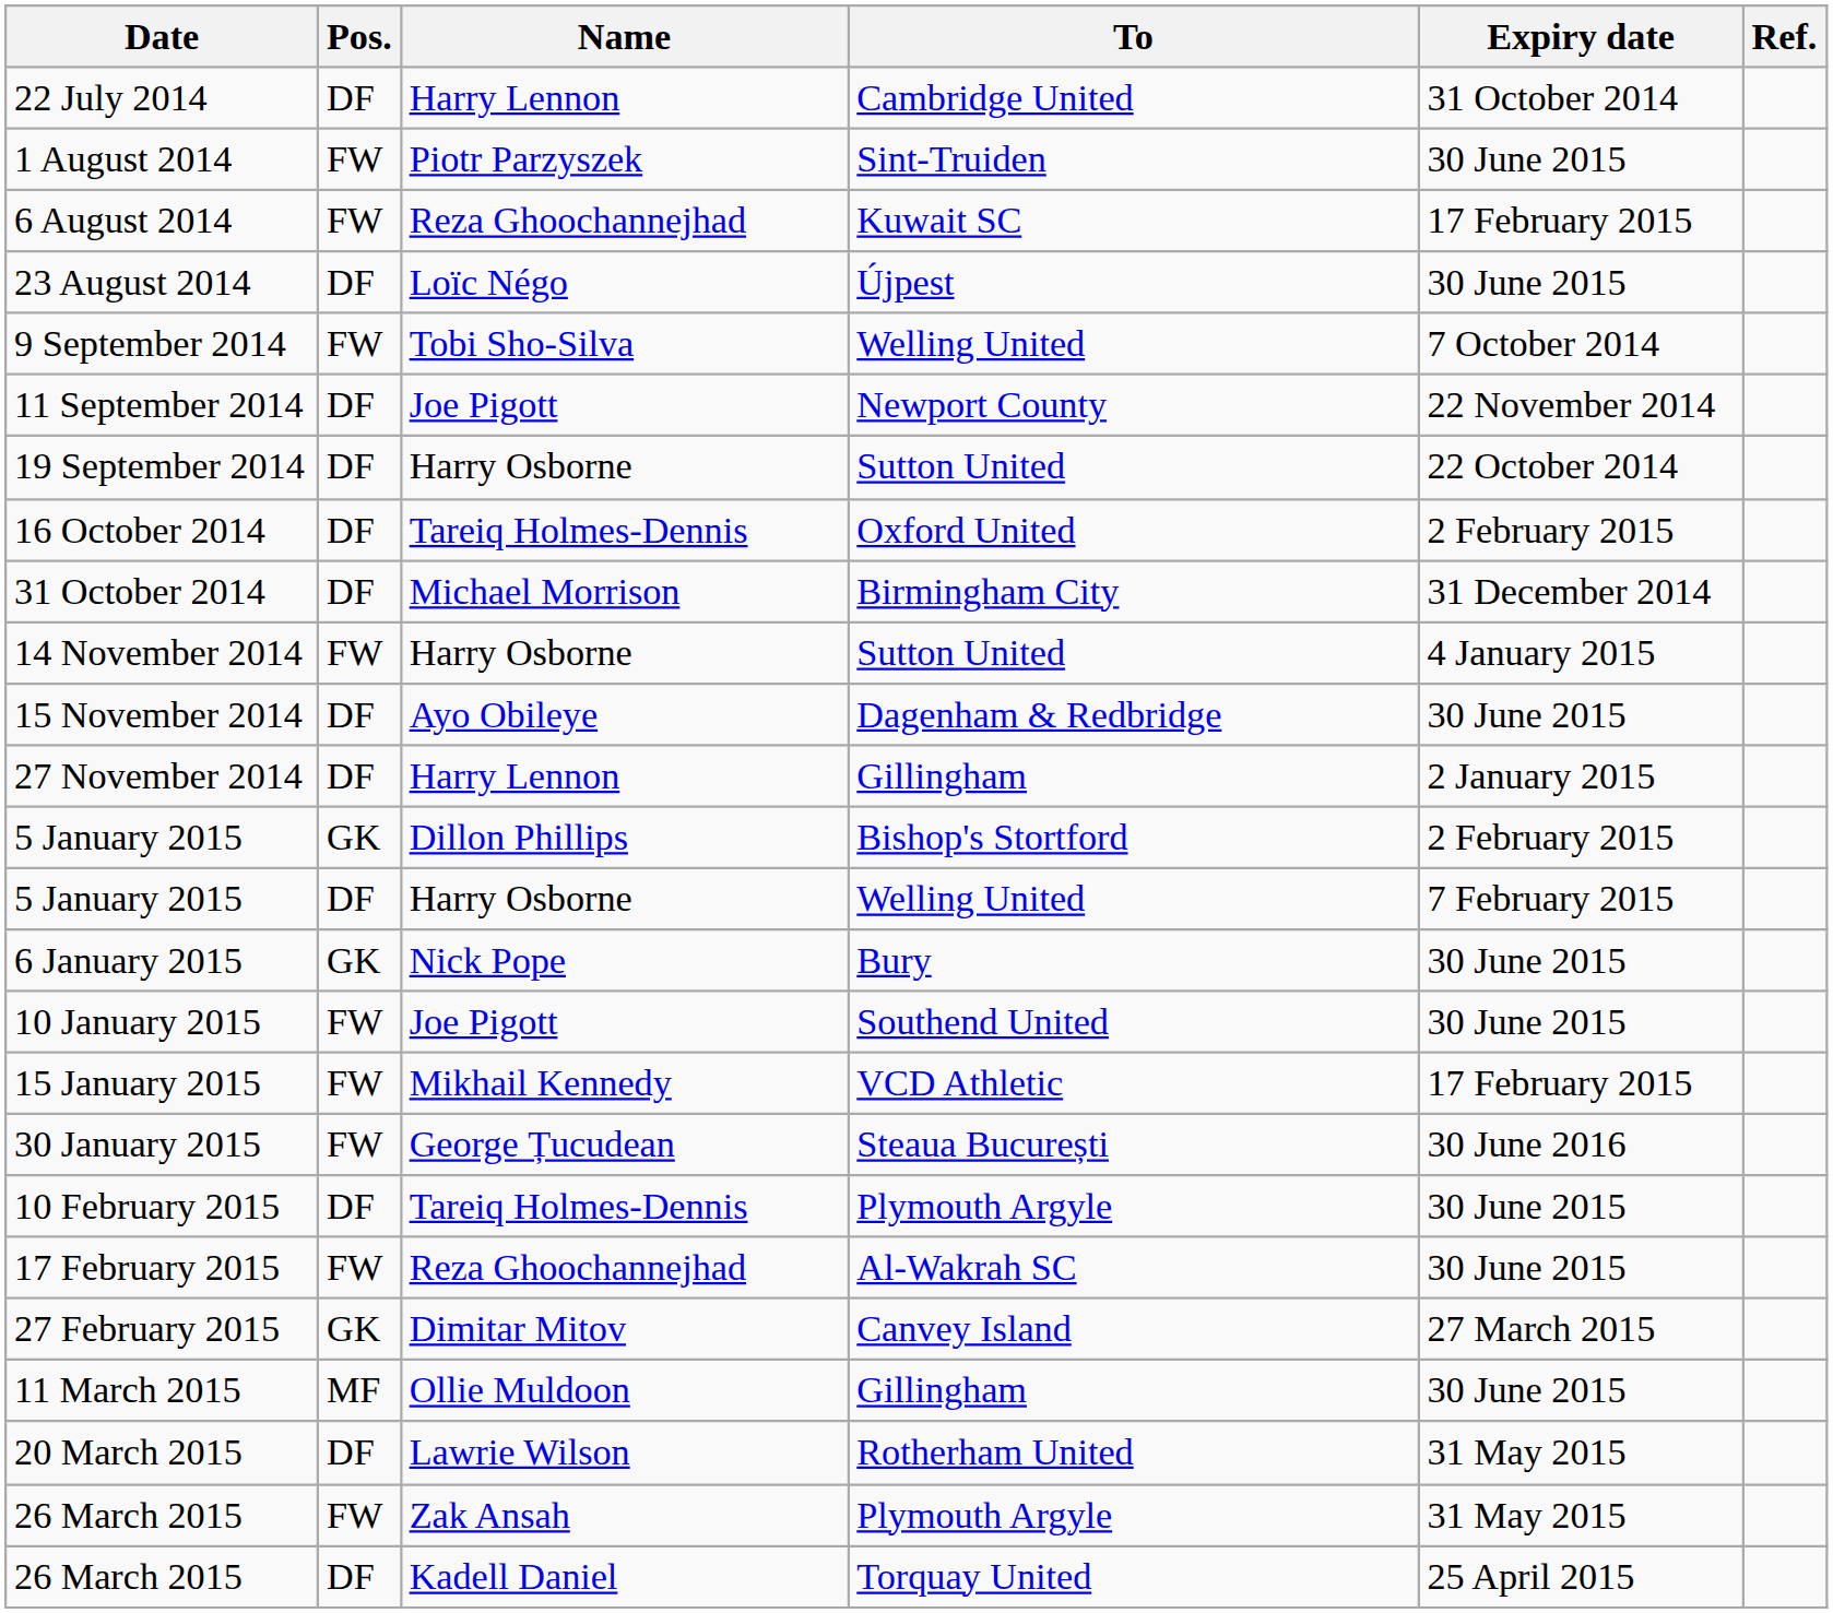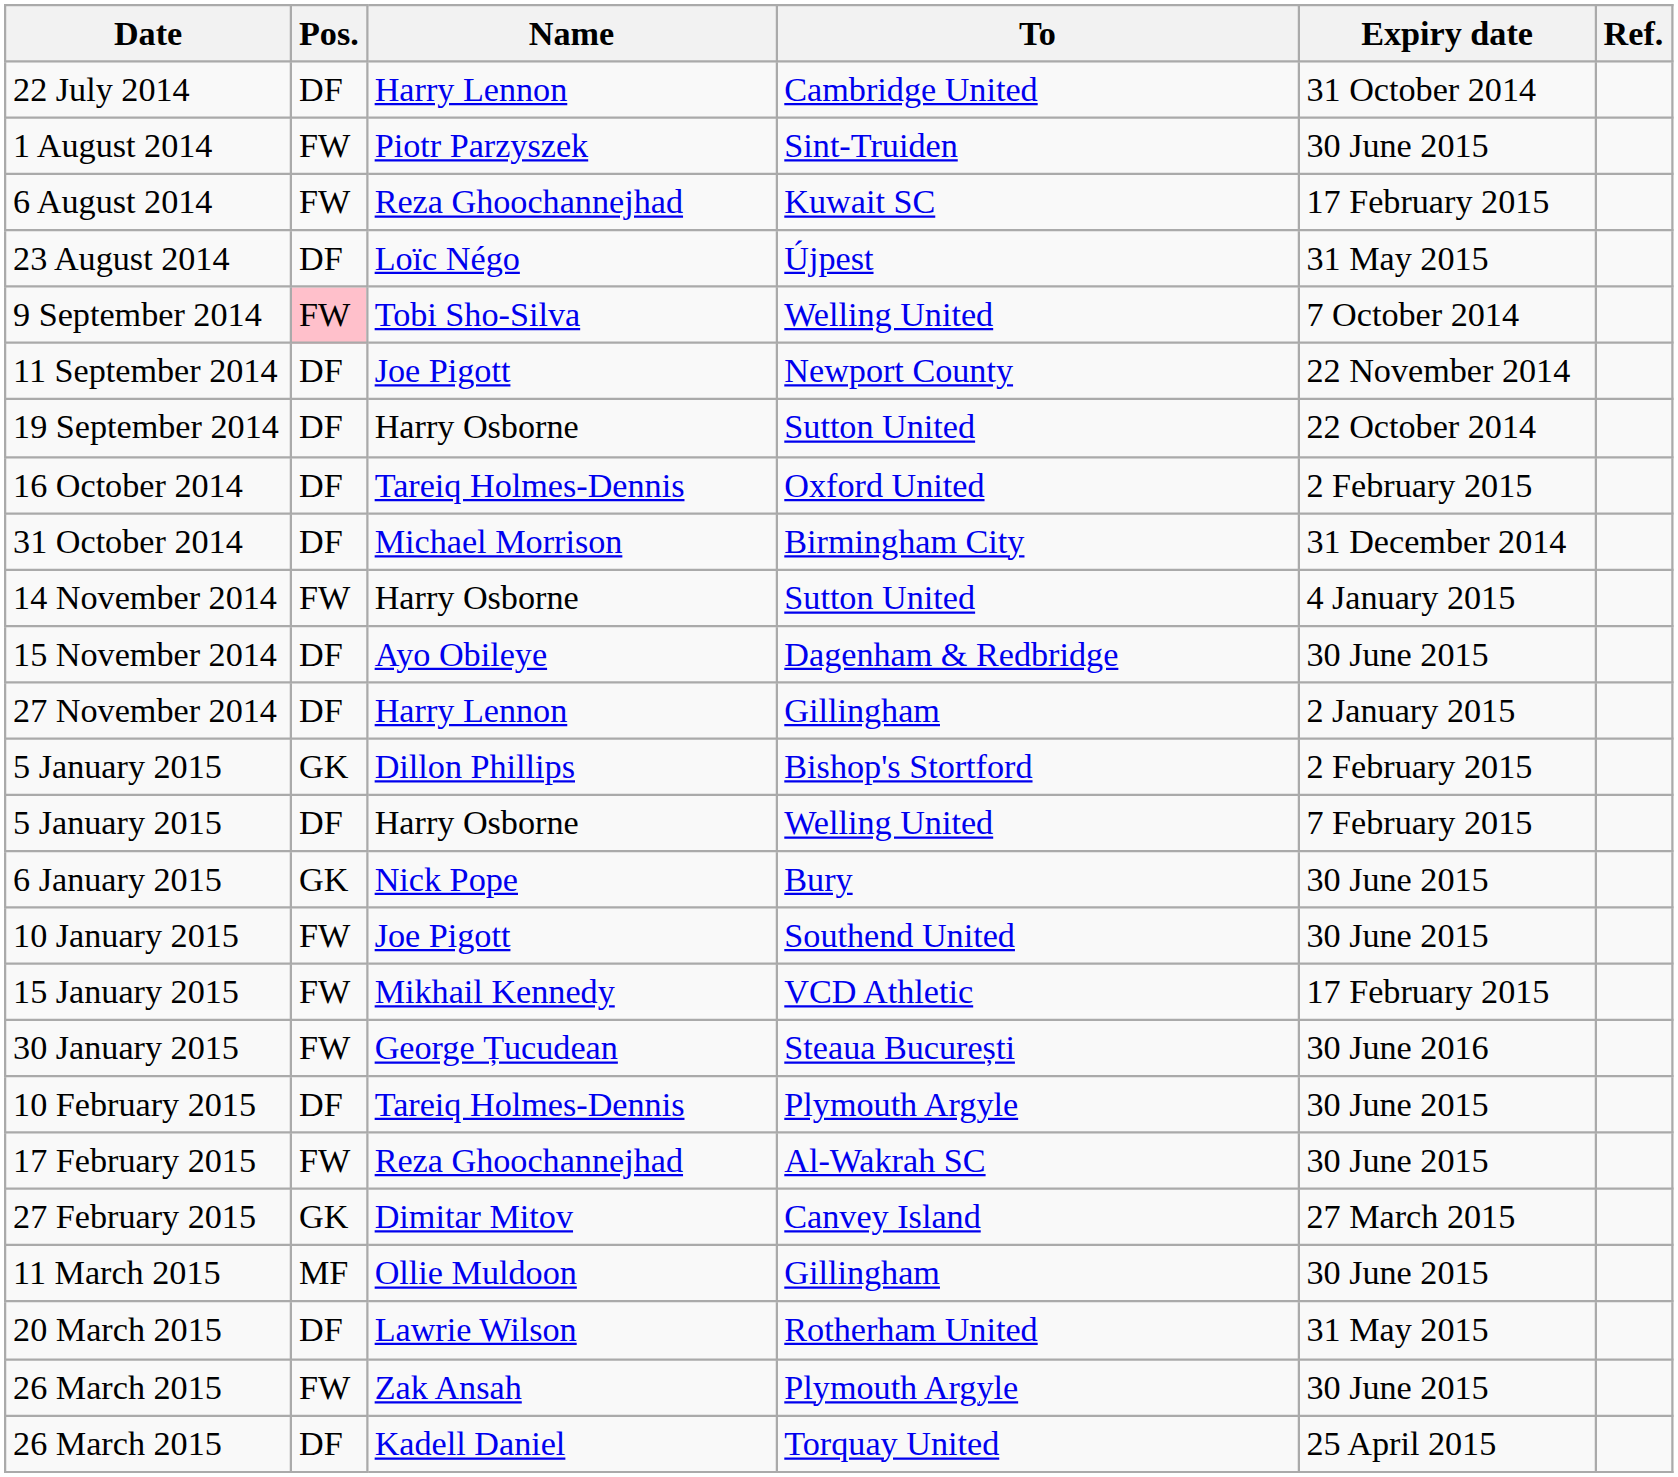23 August 2014 | Expiry date: 30 June 2015 -> 31 May 2015
9 September 2014 | Pos.: no background -> pink background
26 March 2015 / Plymouth Argyle | Expiry date: 31 May 2015 -> 30 June 2015
